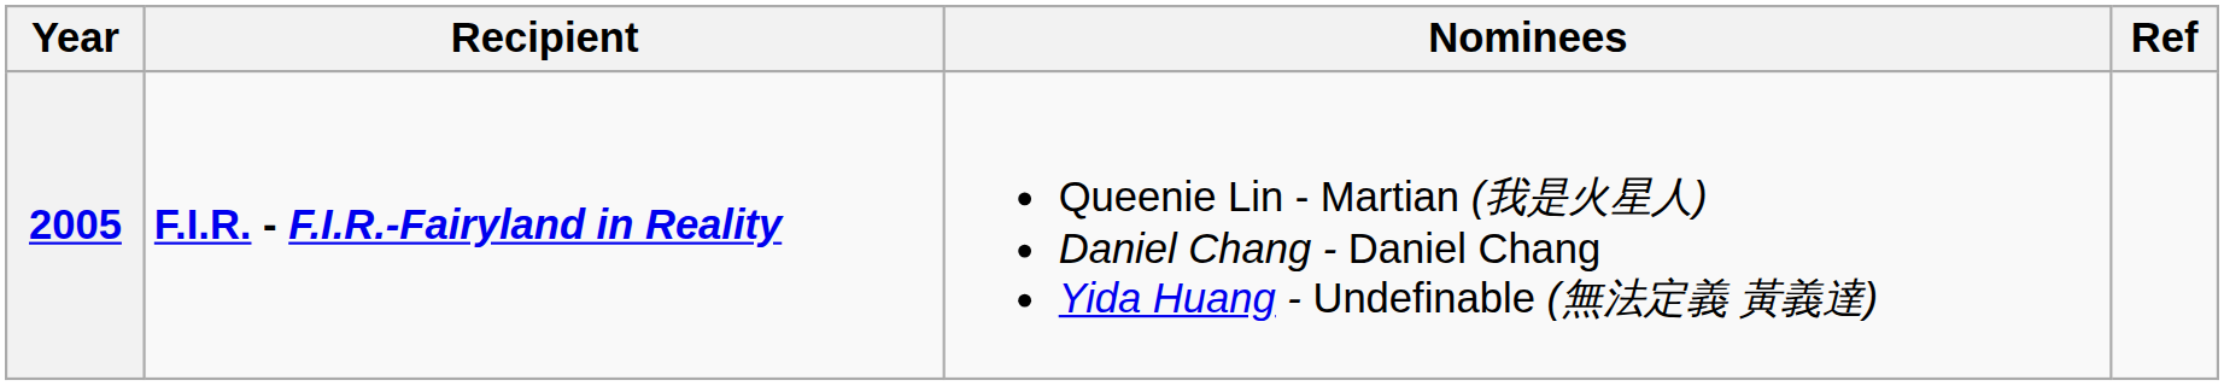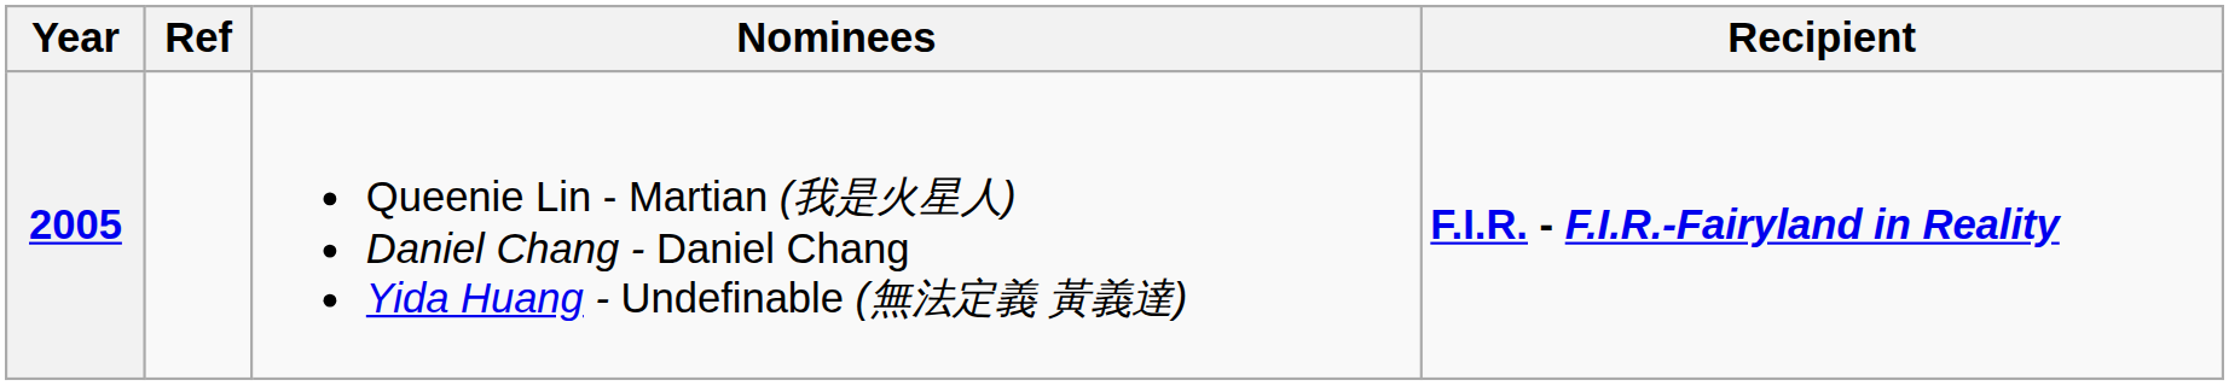columns swapped: Recipient <-> Ref
